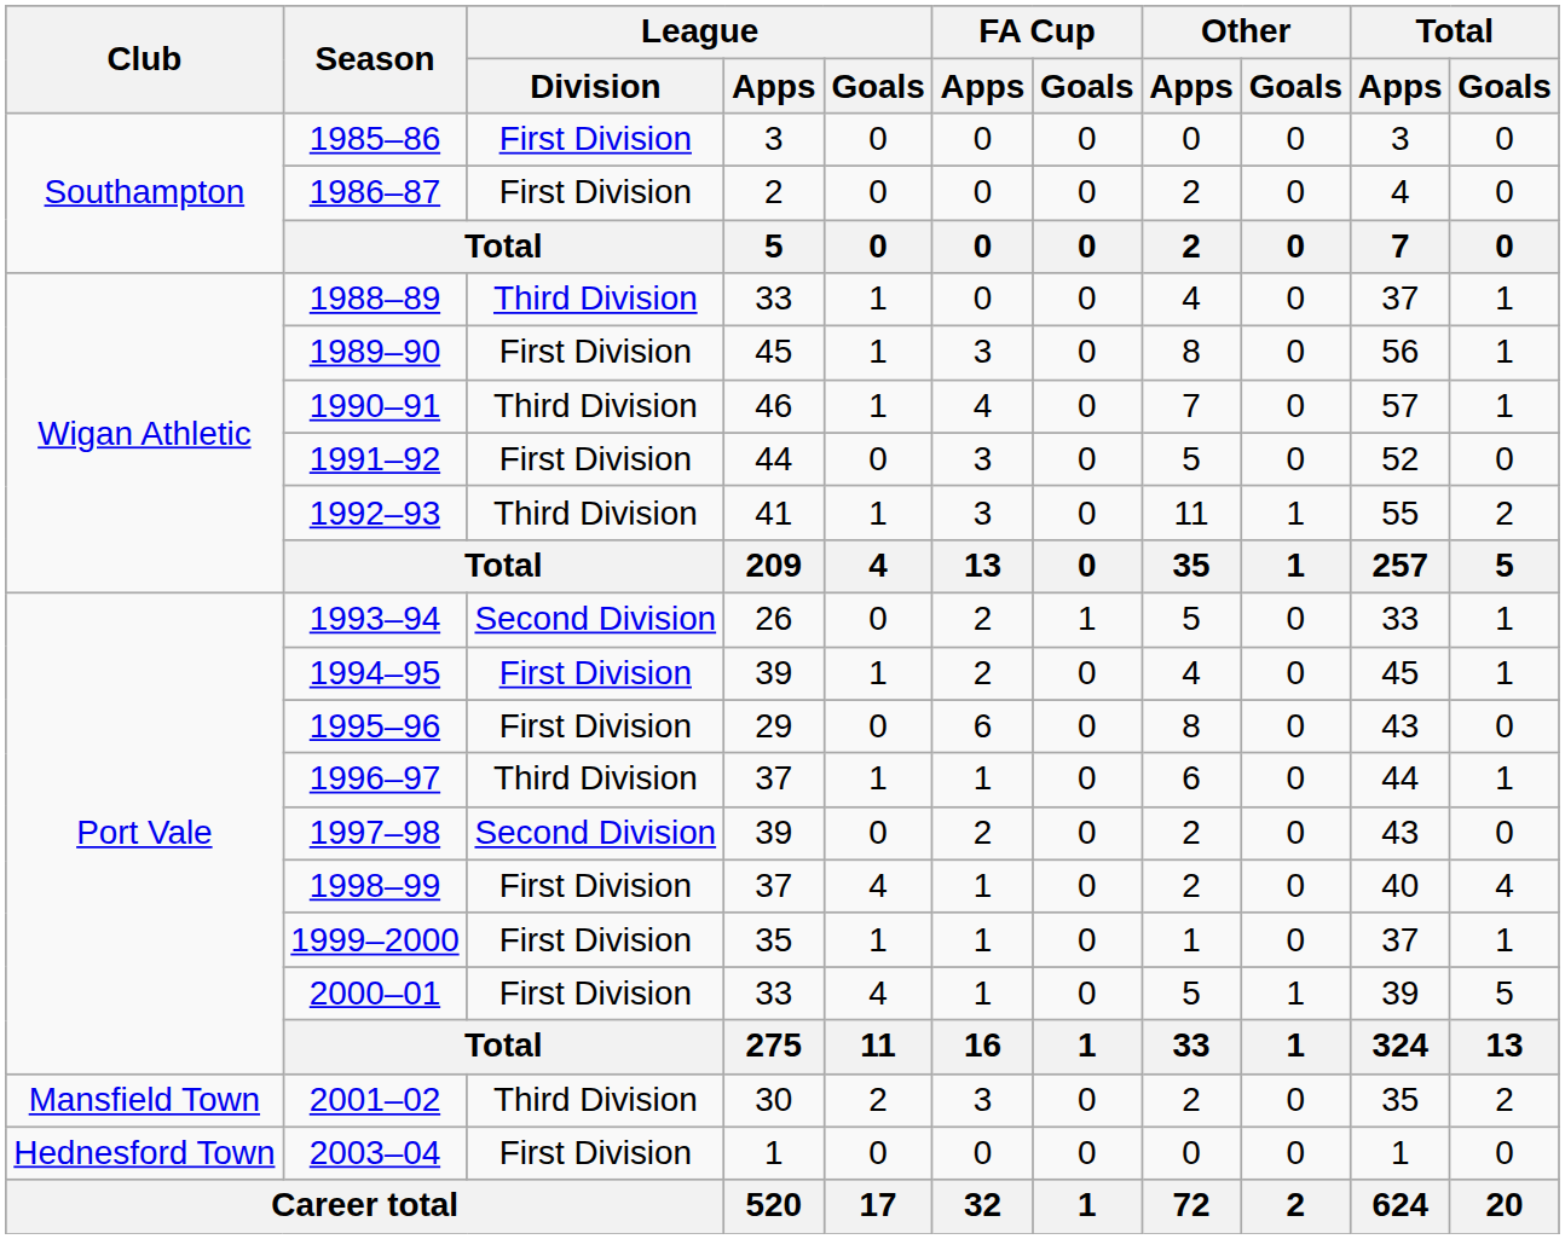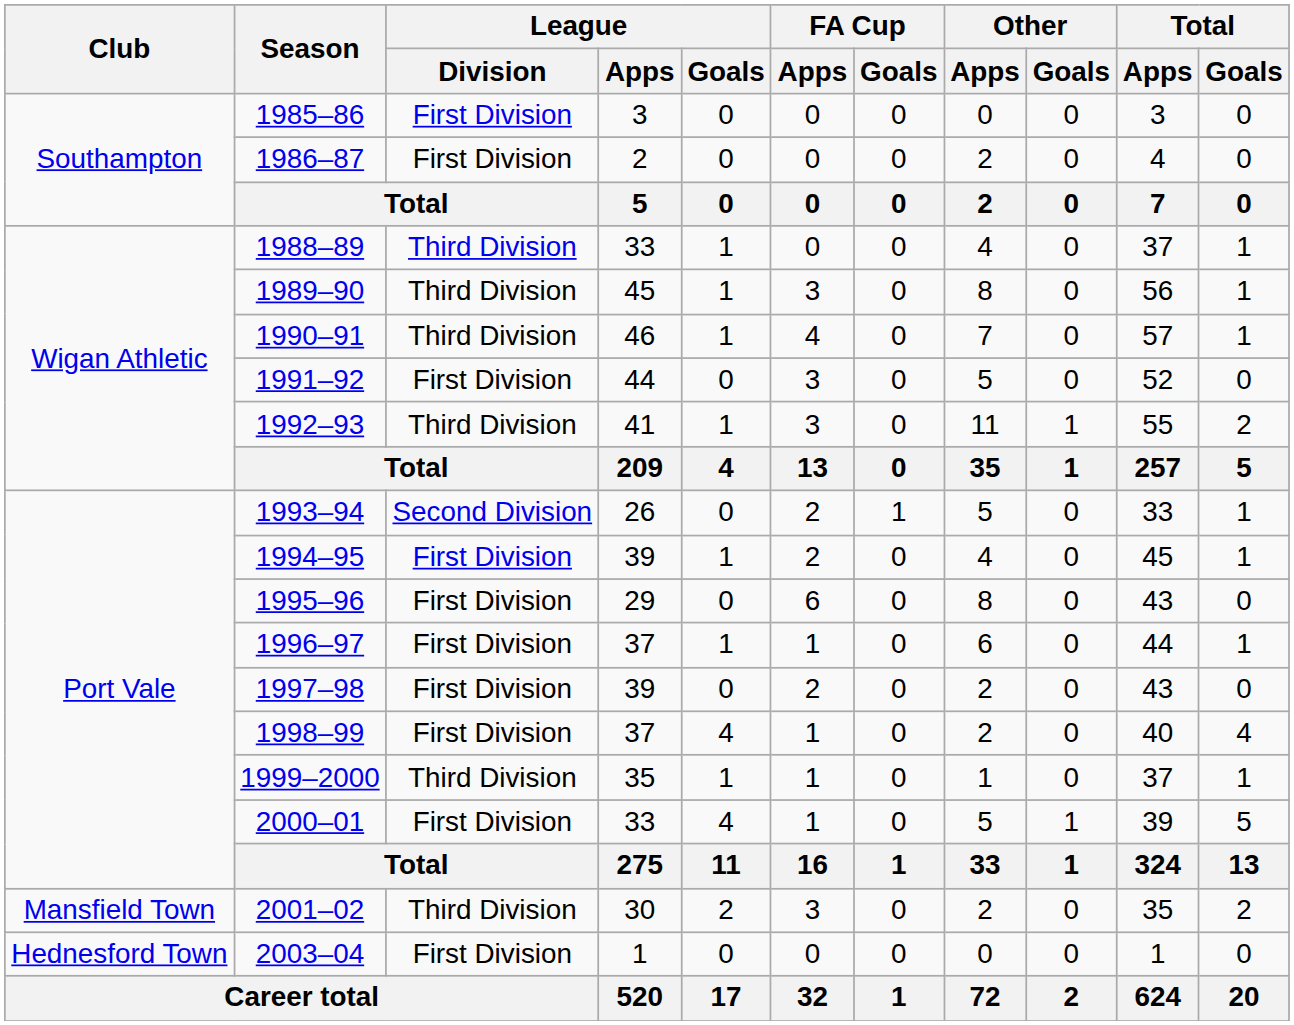1989–90 | League / Division: First Division -> Third Division
1996–97 | League / Division: Third Division -> First Division
1997–98 | League / Division: Second Division -> First Division
1999–2000 | League / Division: First Division -> Third Division
